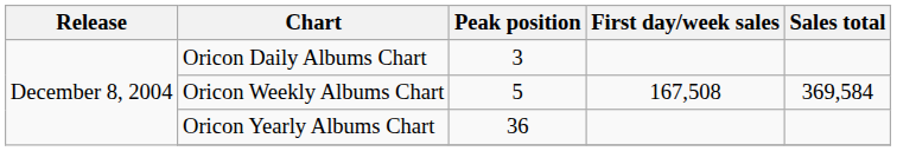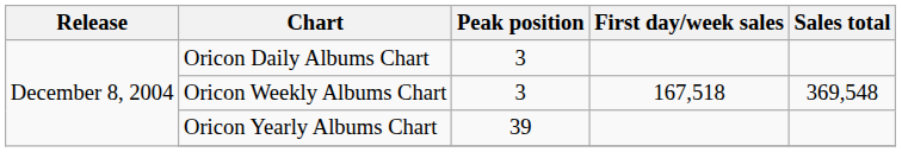Oricon Weekly Albums Chart | Peak position: 5 -> 3
Oricon Weekly Albums Chart | First day/week sales: 167,508 -> 167,518
Oricon Weekly Albums Chart | Sales total: 369,584 -> 369,548
Oricon Yearly Albums Chart | Peak position: 36 -> 39
